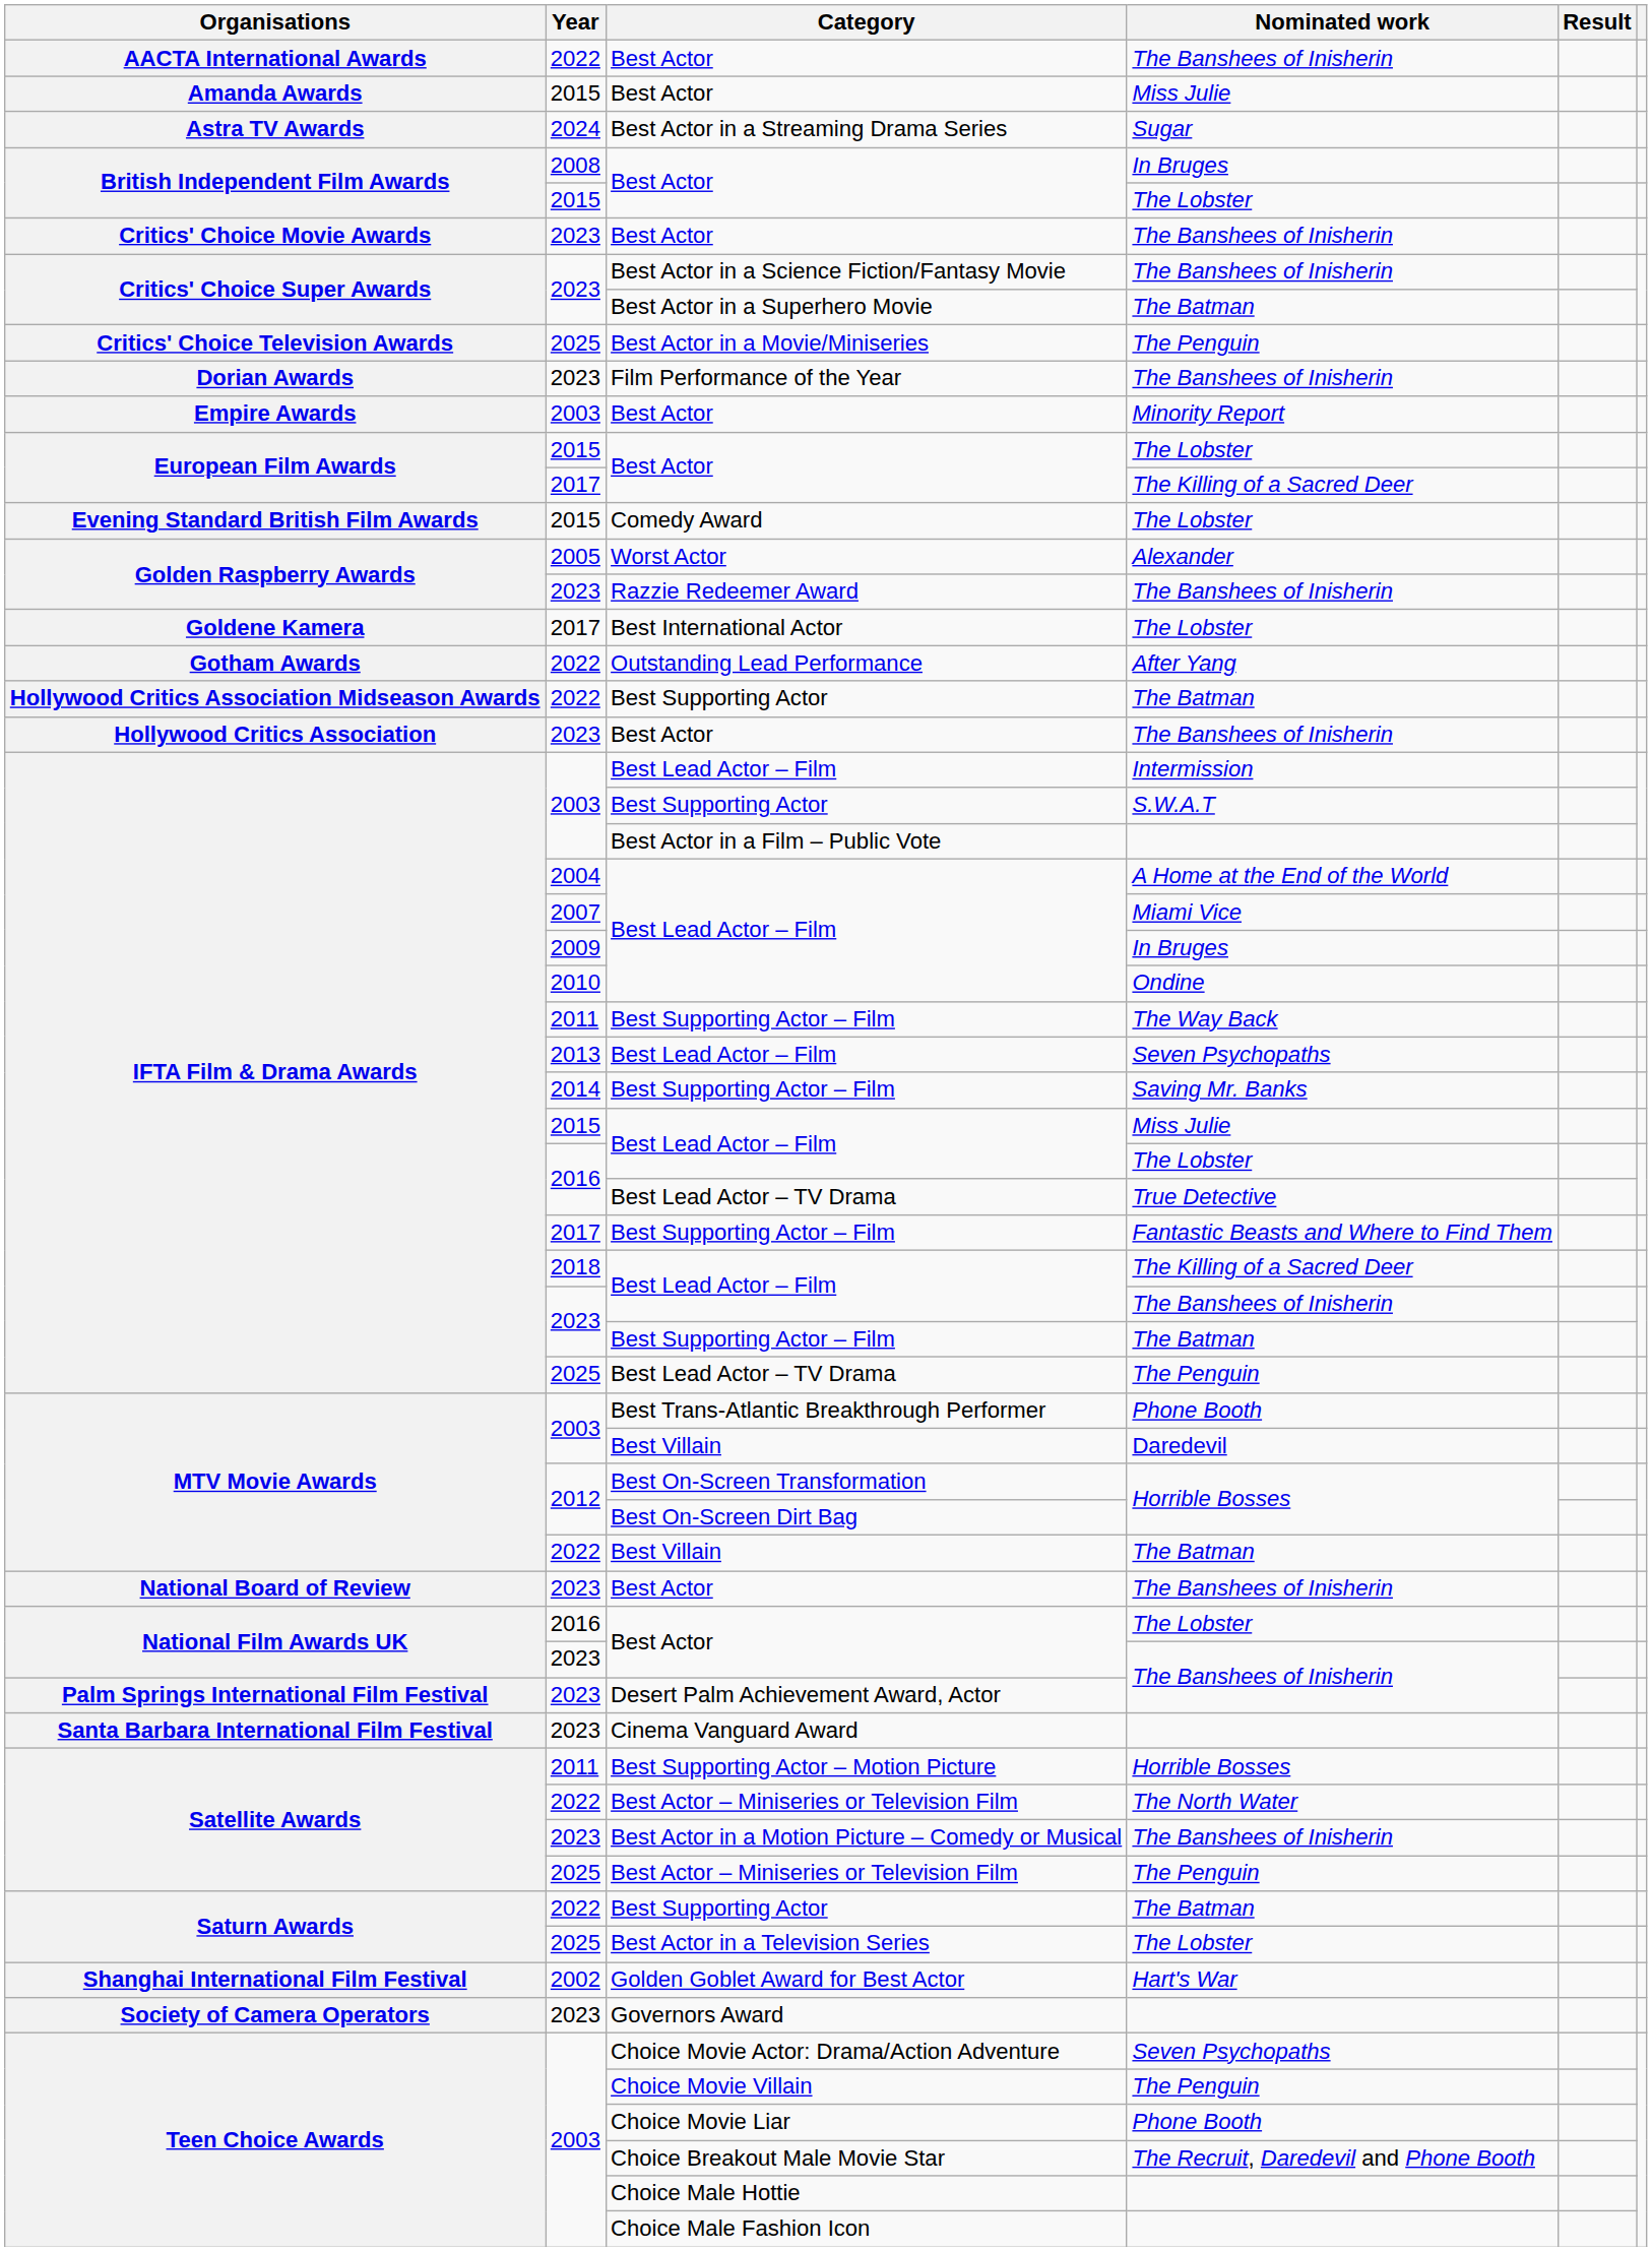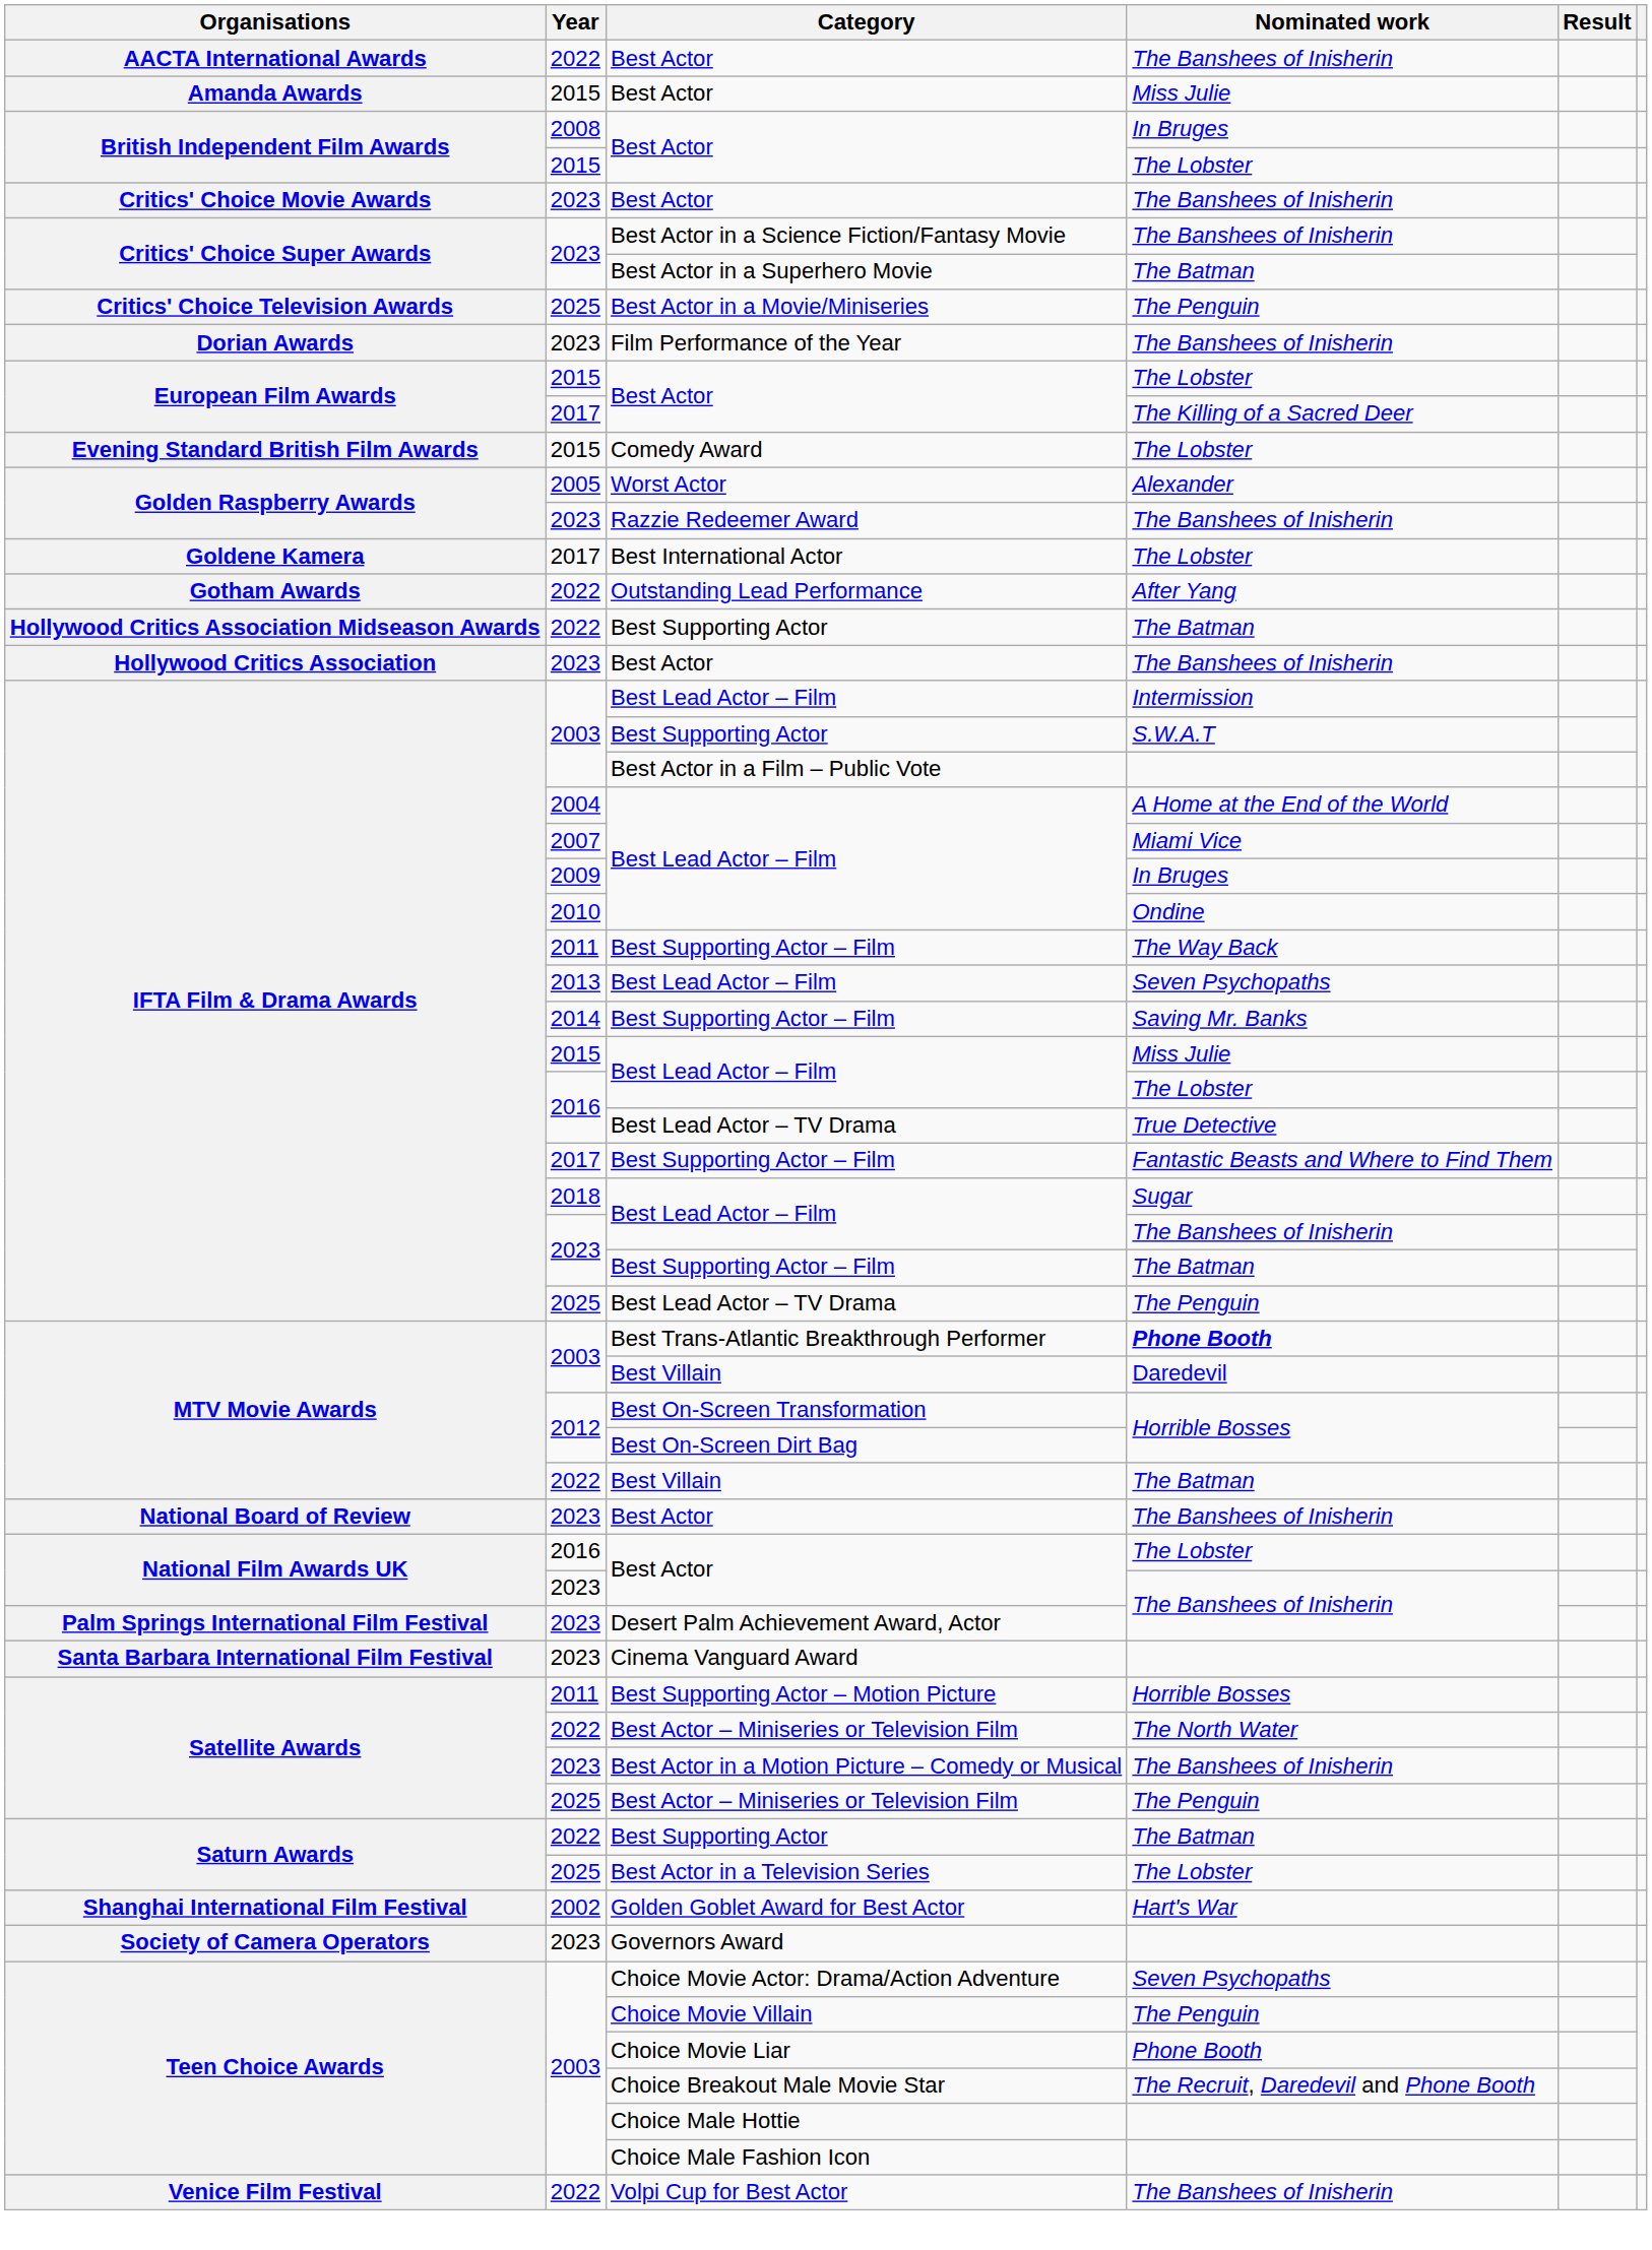- row: Astra TV Awards | 2024 | Best Actor in a Streaming Drama Series | Sugar
- row: Empire Awards | 2003 | Best Actor | Minority Report
2018 / Best Lead Actor – Film | Nominated work: The Killing of a Sacred Deer -> Sugar
Best Trans-Atlantic Breakthrough Performer | Nominated work: normal -> bold
+ row: Venice Film Festival | 2022 | Volpi Cup for Best Actor | The Banshees of Inisherin
